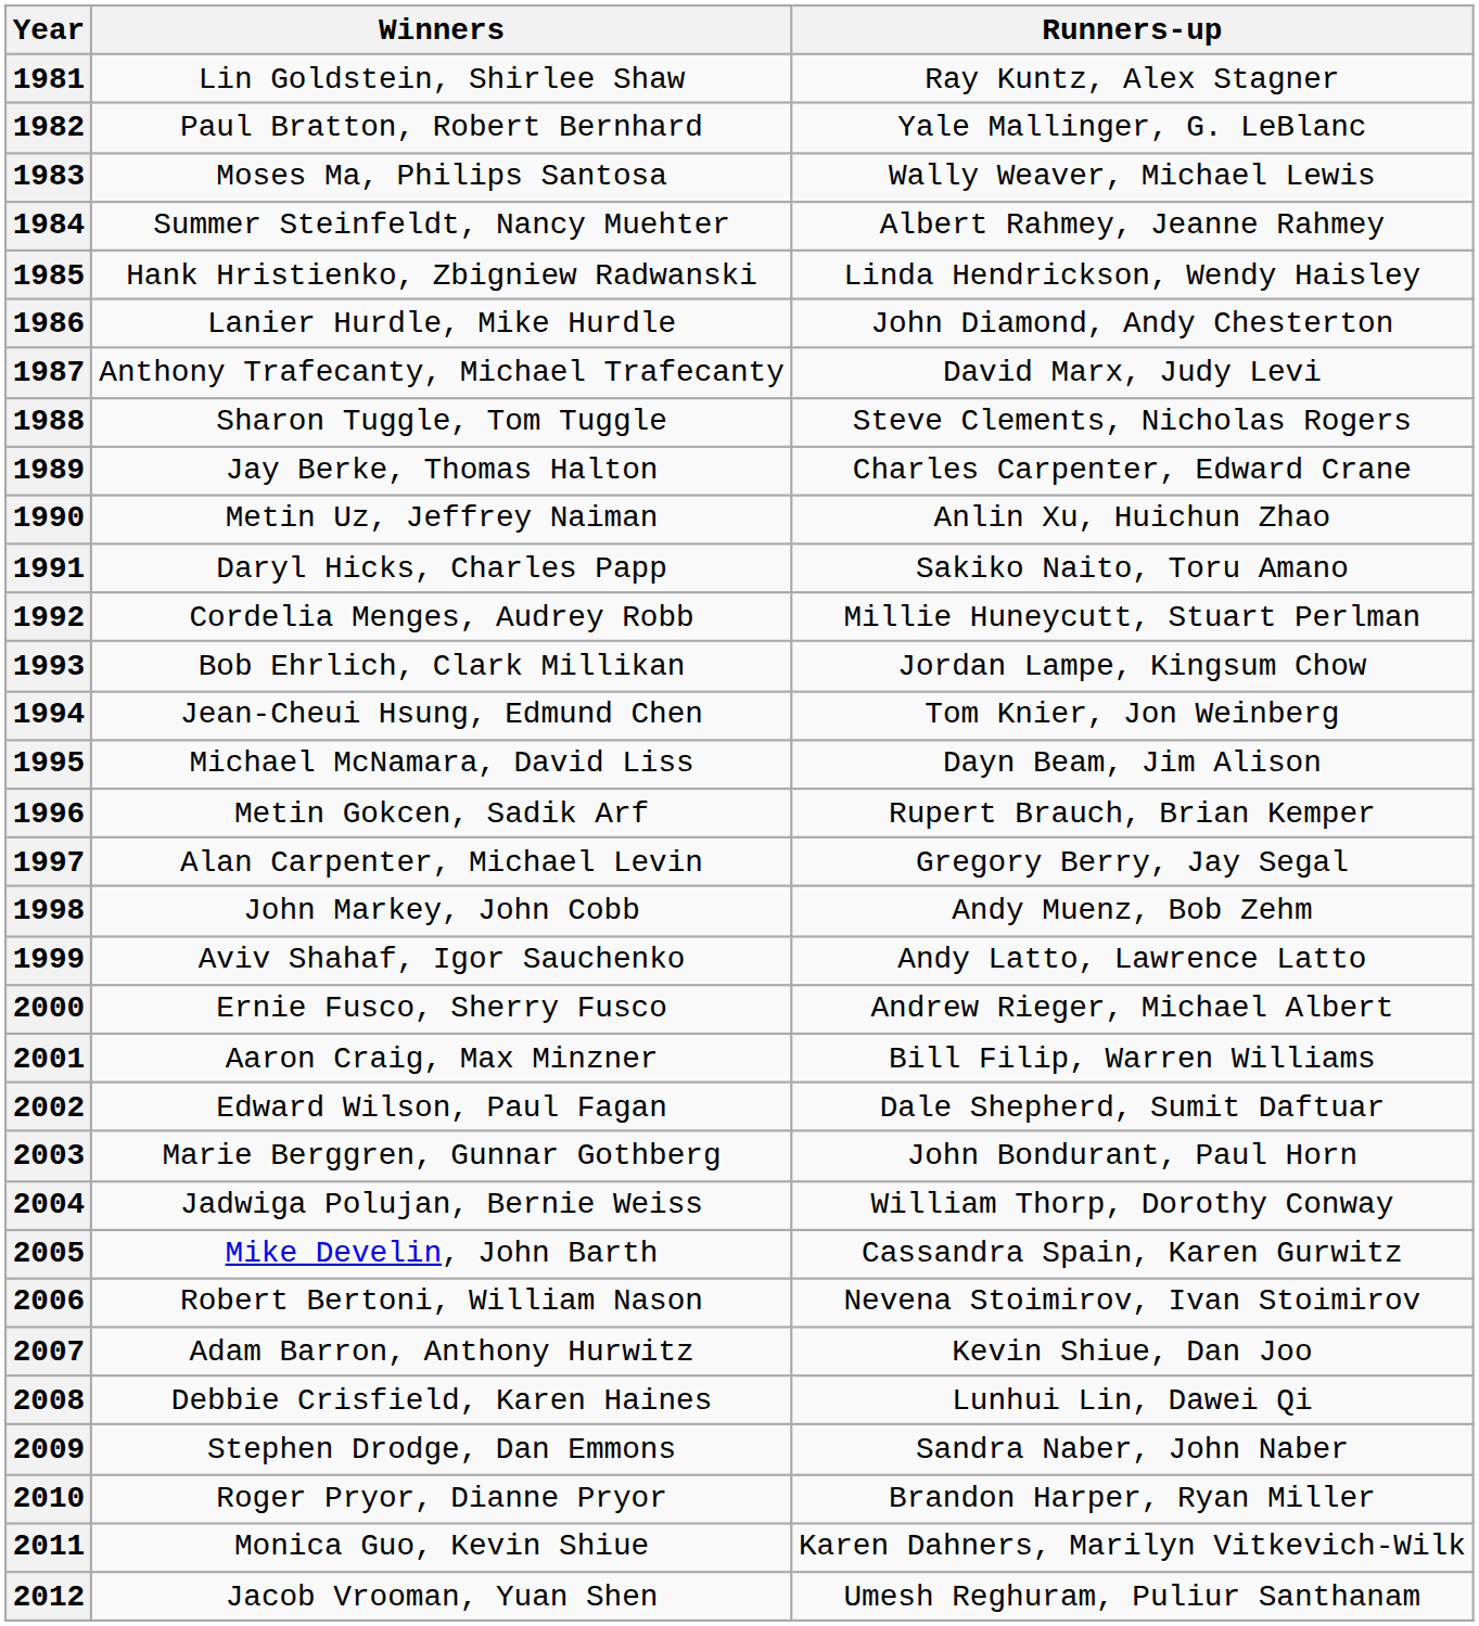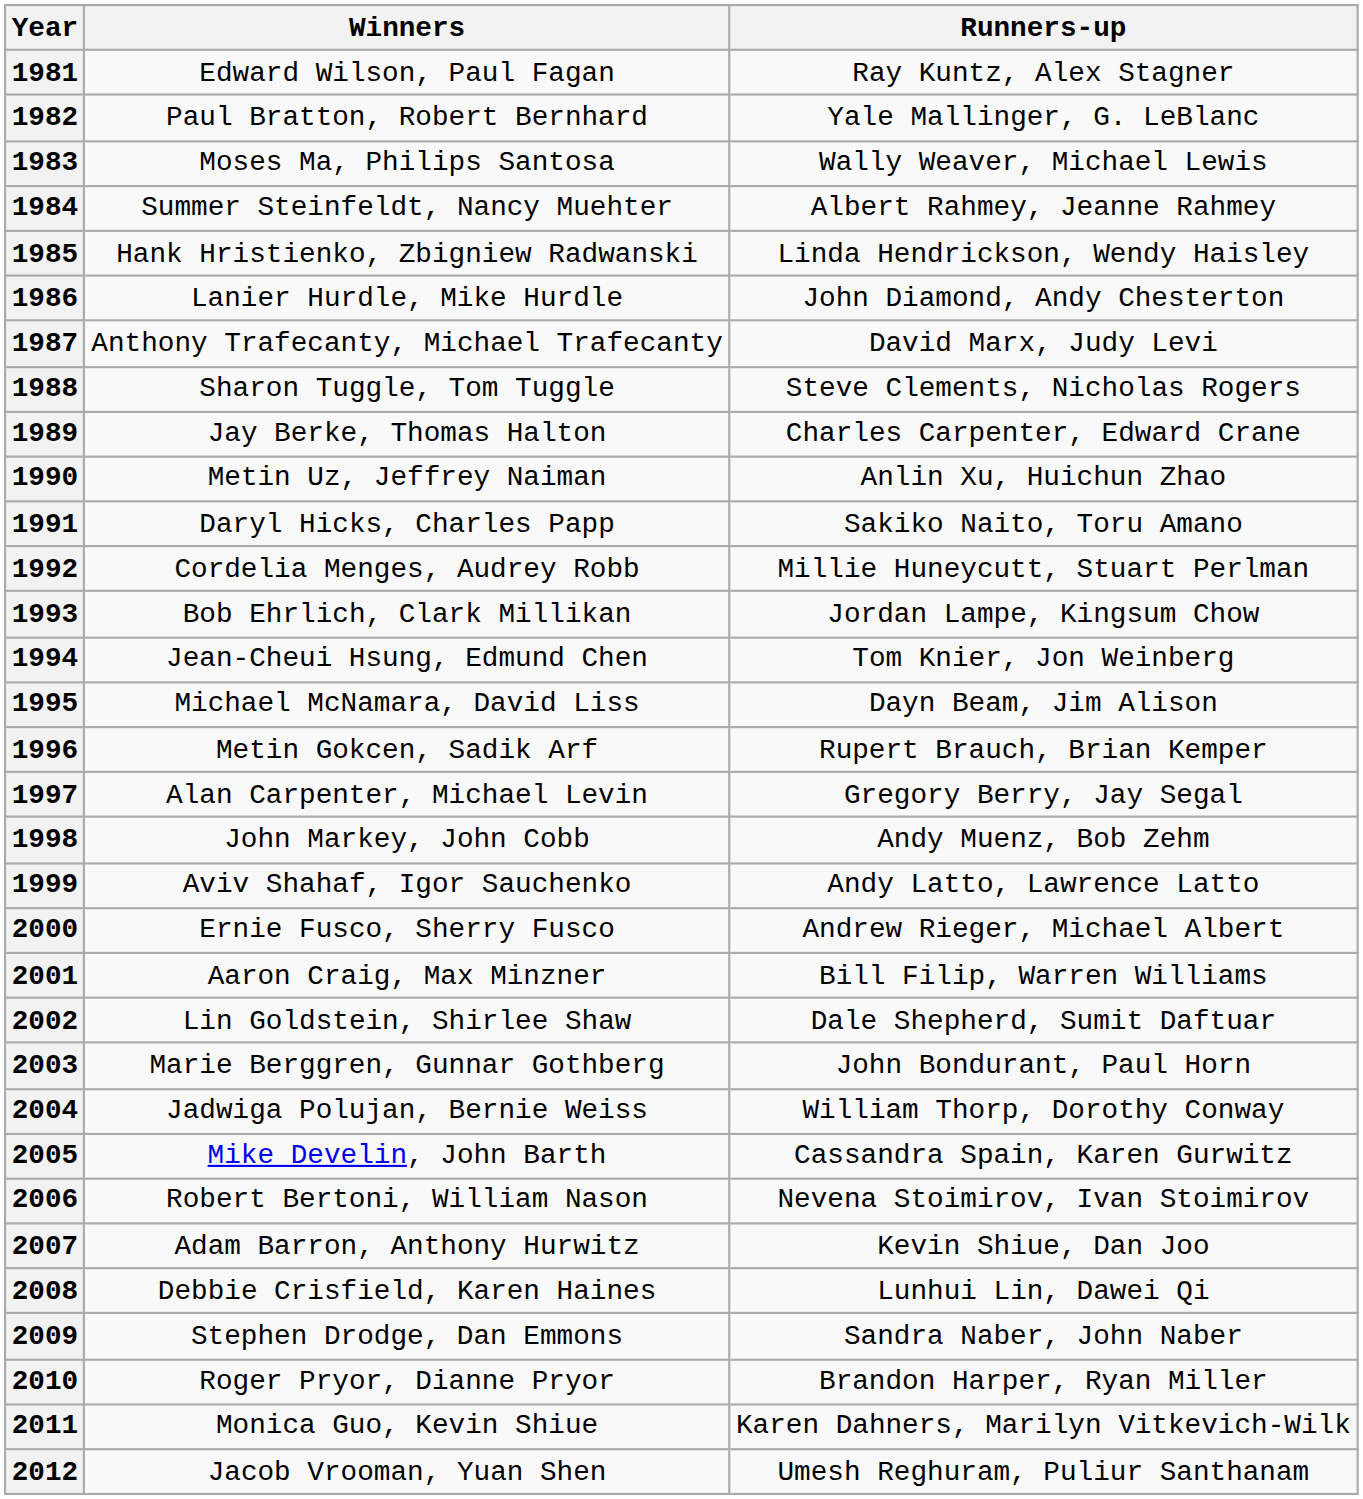1981 | Winners: Lin Goldstein, Shirlee Shaw -> Edward Wilson, Paul Fagan
2002 | Winners: Edward Wilson, Paul Fagan -> Lin Goldstein, Shirlee Shaw
